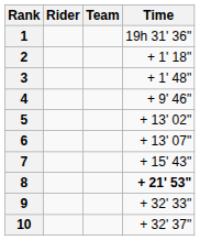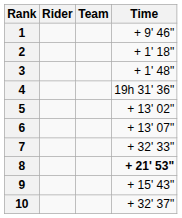1 | Time: 19h 31' 36" -> + 9' 46"
4 | Time: + 9' 46" -> 19h 31' 36"
7 | Time: + 15' 43" -> + 32' 33"
9 | Time: + 32' 33" -> + 15' 43"
